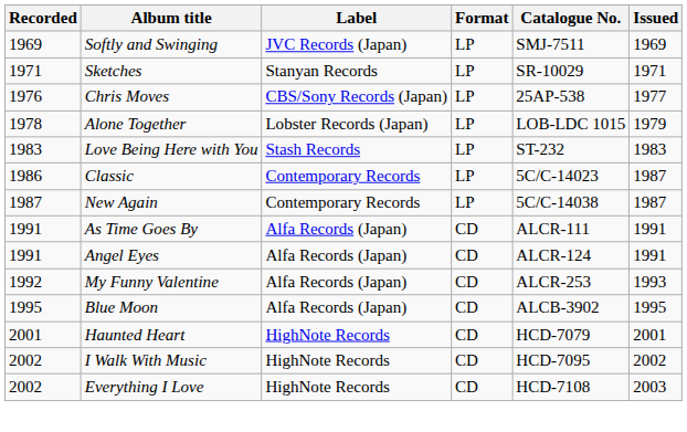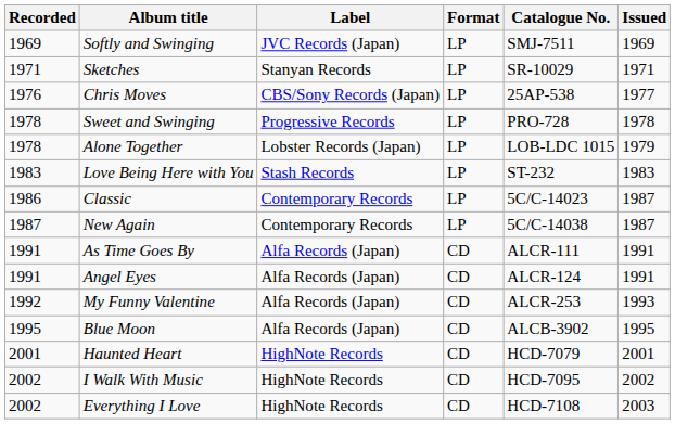+ row: 1978 | Sweet and Swinging | Progressive Records | LP | PRO-728 | 1978
